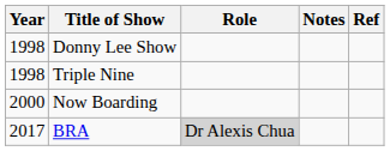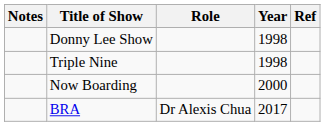columns swapped: Year <-> Notes
BRA | Role: lightgrey background -> no background
